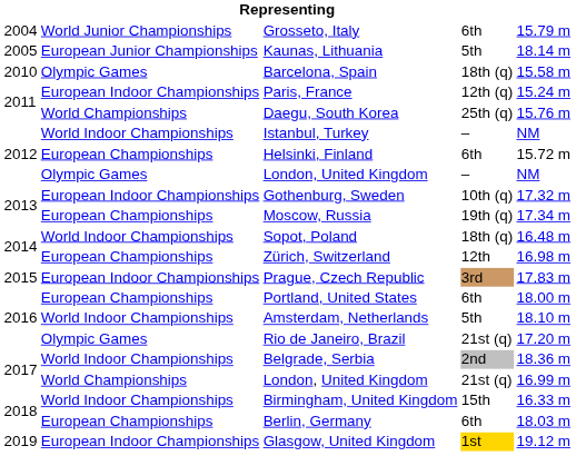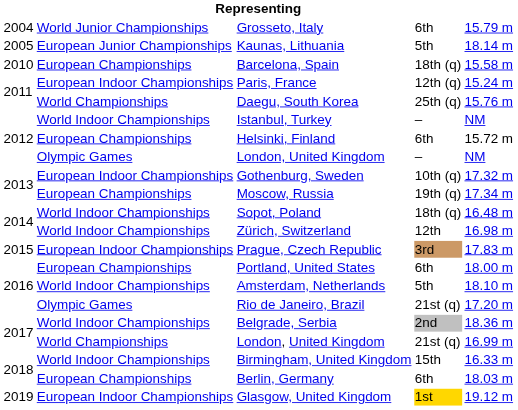Barcelona, Spain | column 2: Olympic Games -> European Championships
Zürich, Switzerland | column 2: European Championships -> World Indoor Championships
